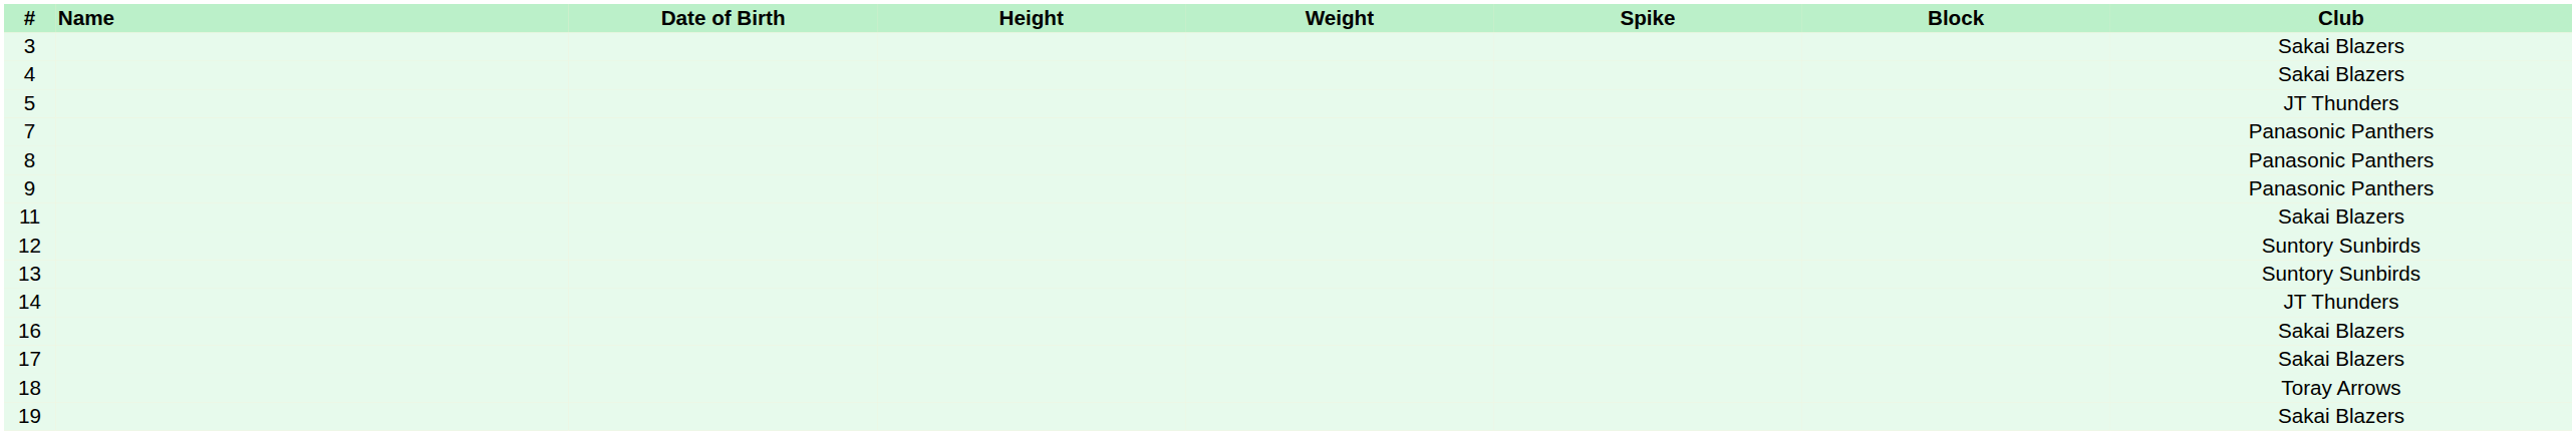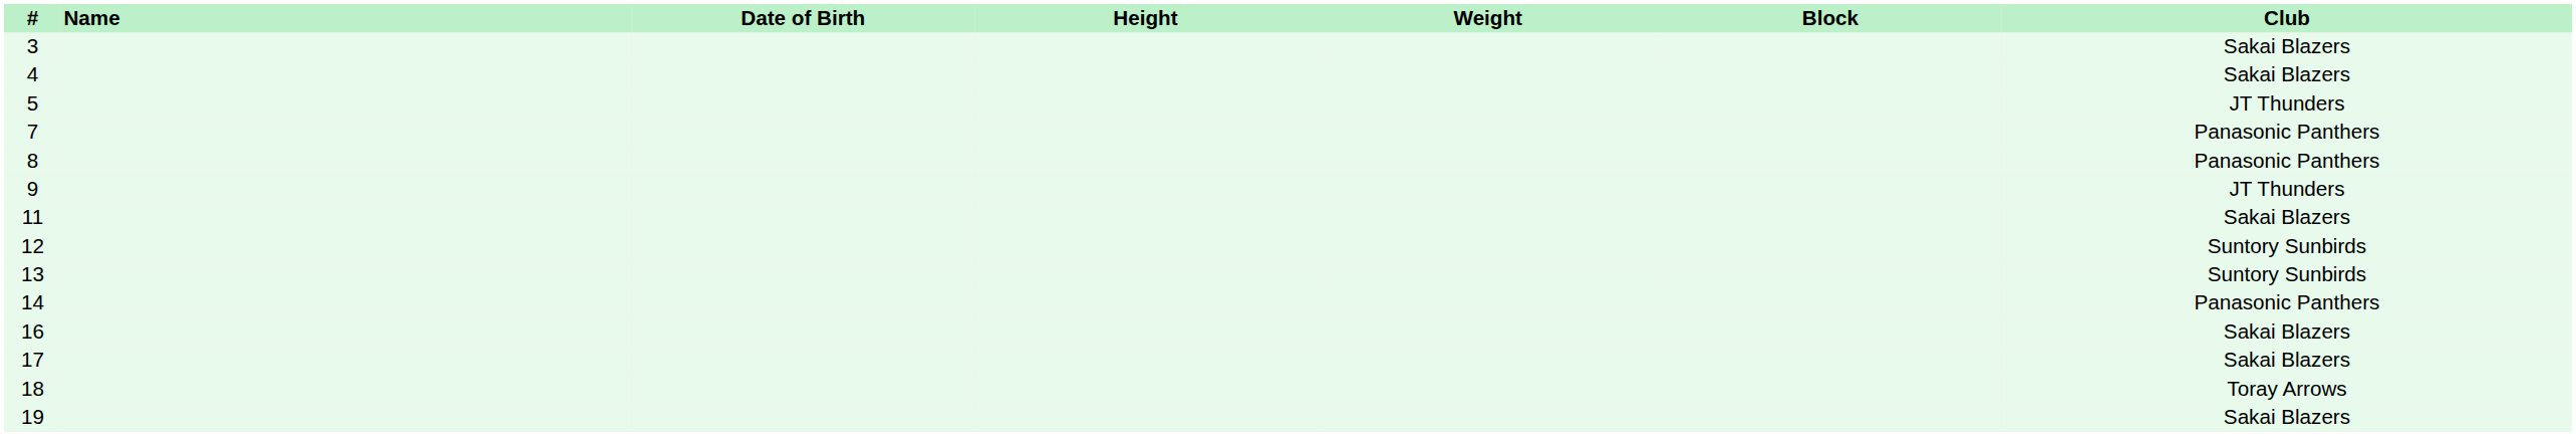- column: Spike
9 | Club: Panasonic Panthers -> JT Thunders
14 | Club: JT Thunders -> Panasonic Panthers
